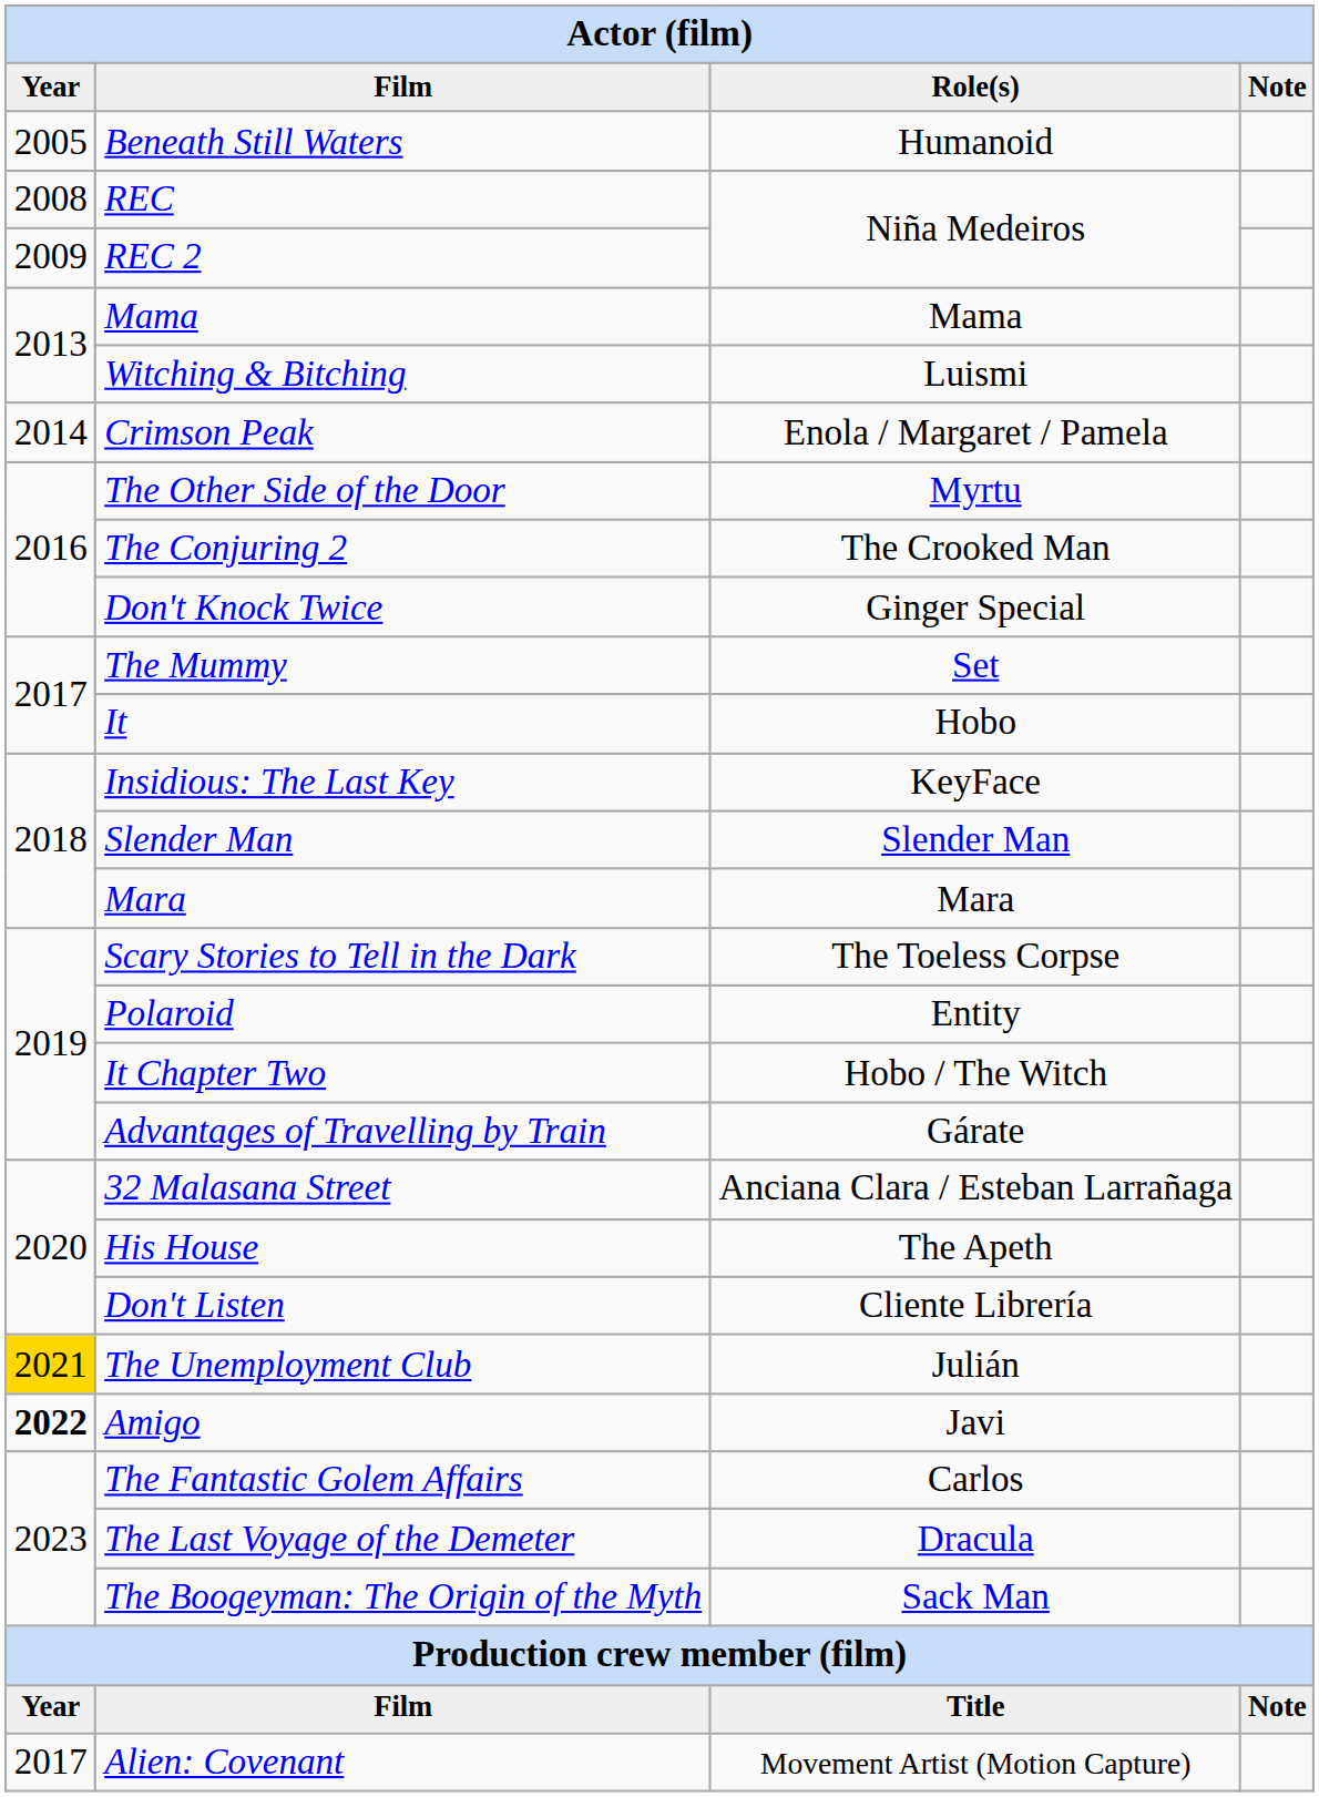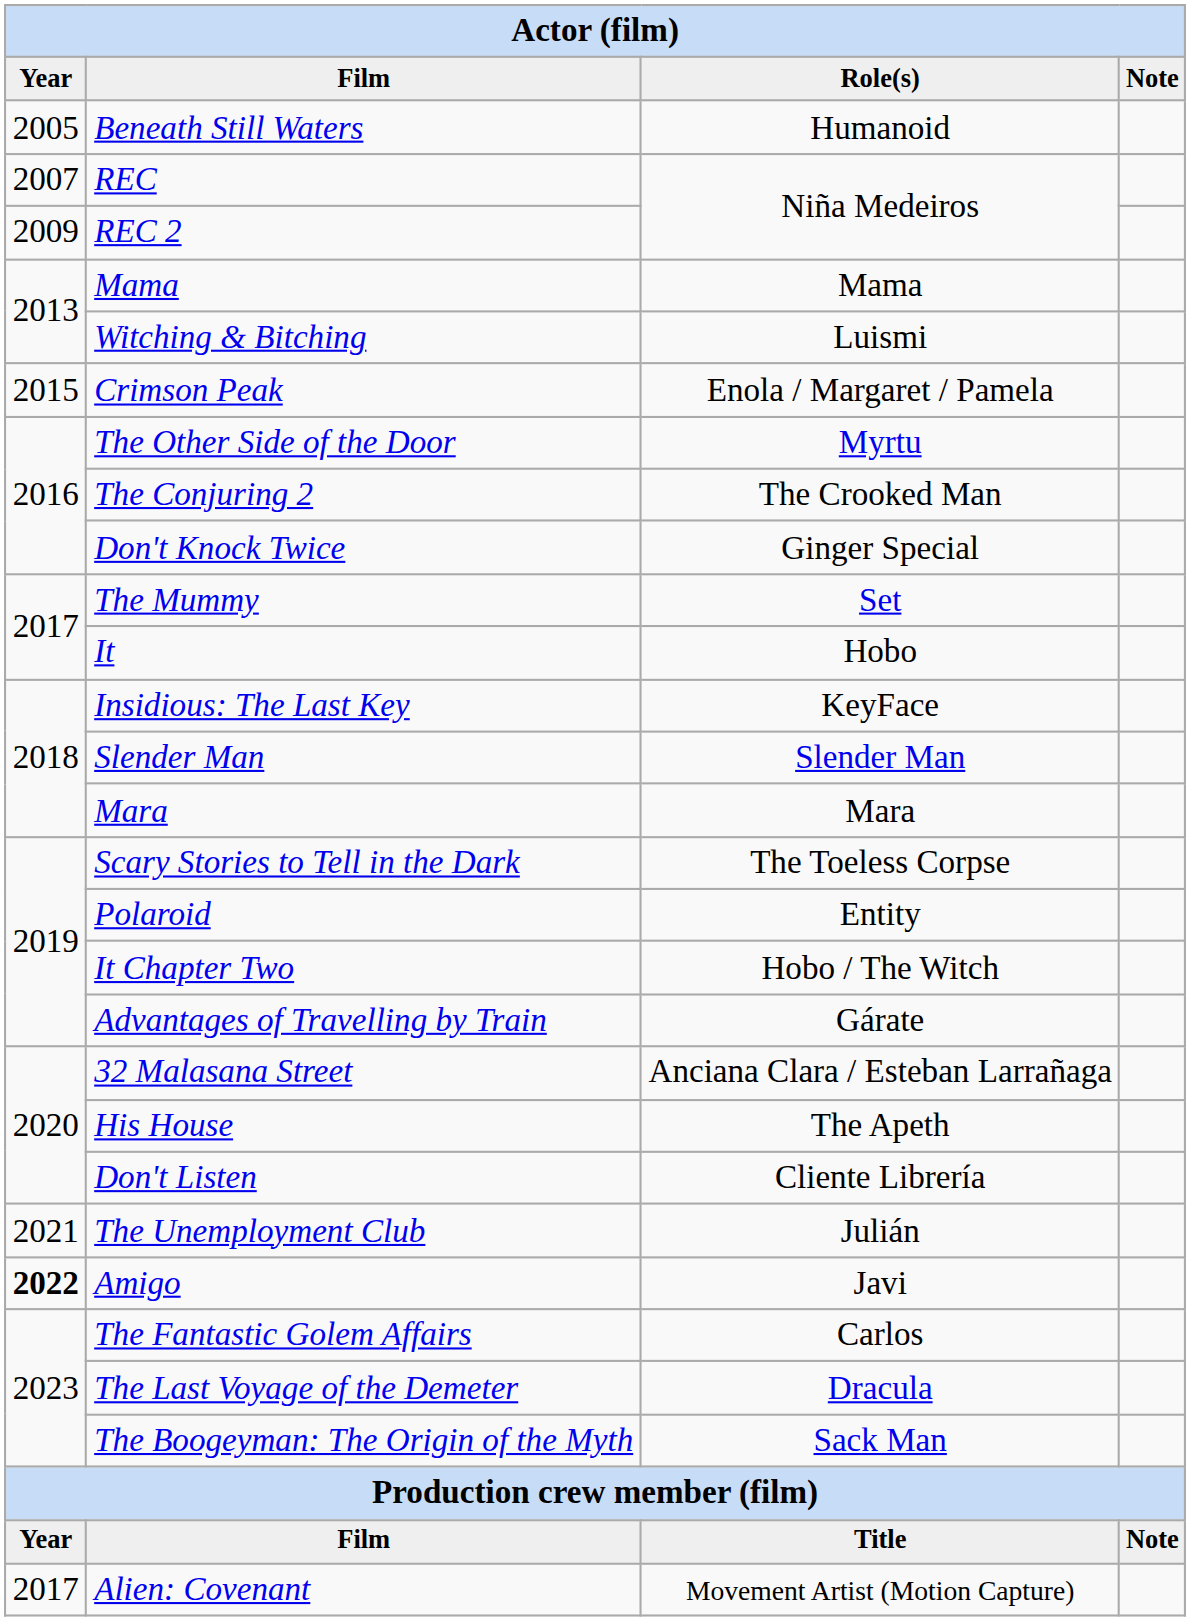REC | column 1: 2008 -> 2007
Crimson Peak | column 1: 2014 -> 2015
The Unemployment Club | column 1: gold background -> no background
